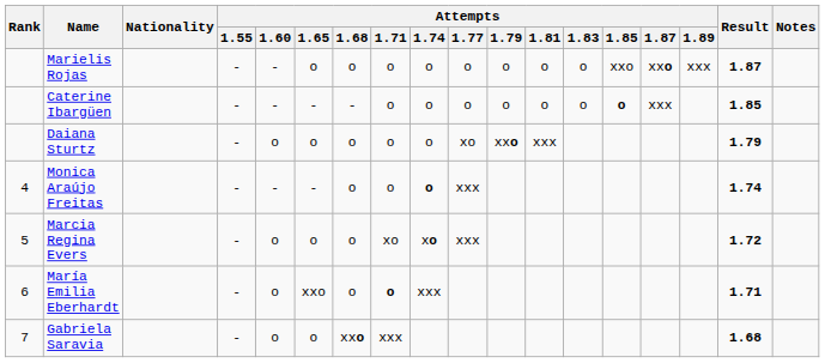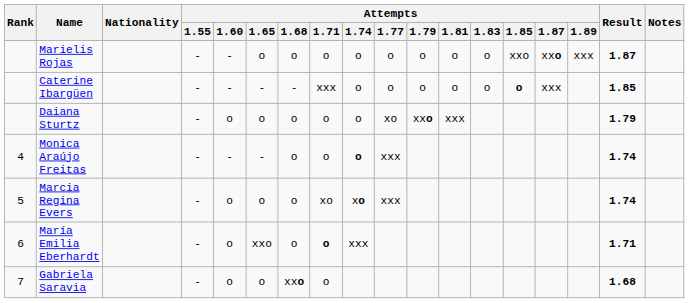Caterine Ibargüen | Attempts / 1.71: o -> xxx
Marcia Regina Evers | Result: 1.72 -> 1.74
Gabriela Saravia | Attempts / 1.71: xxx -> o
